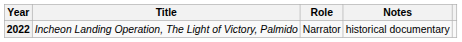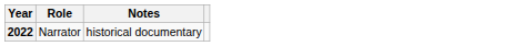- column: Title | Incheon Landing Operation, The Light of Victory, Palmido
